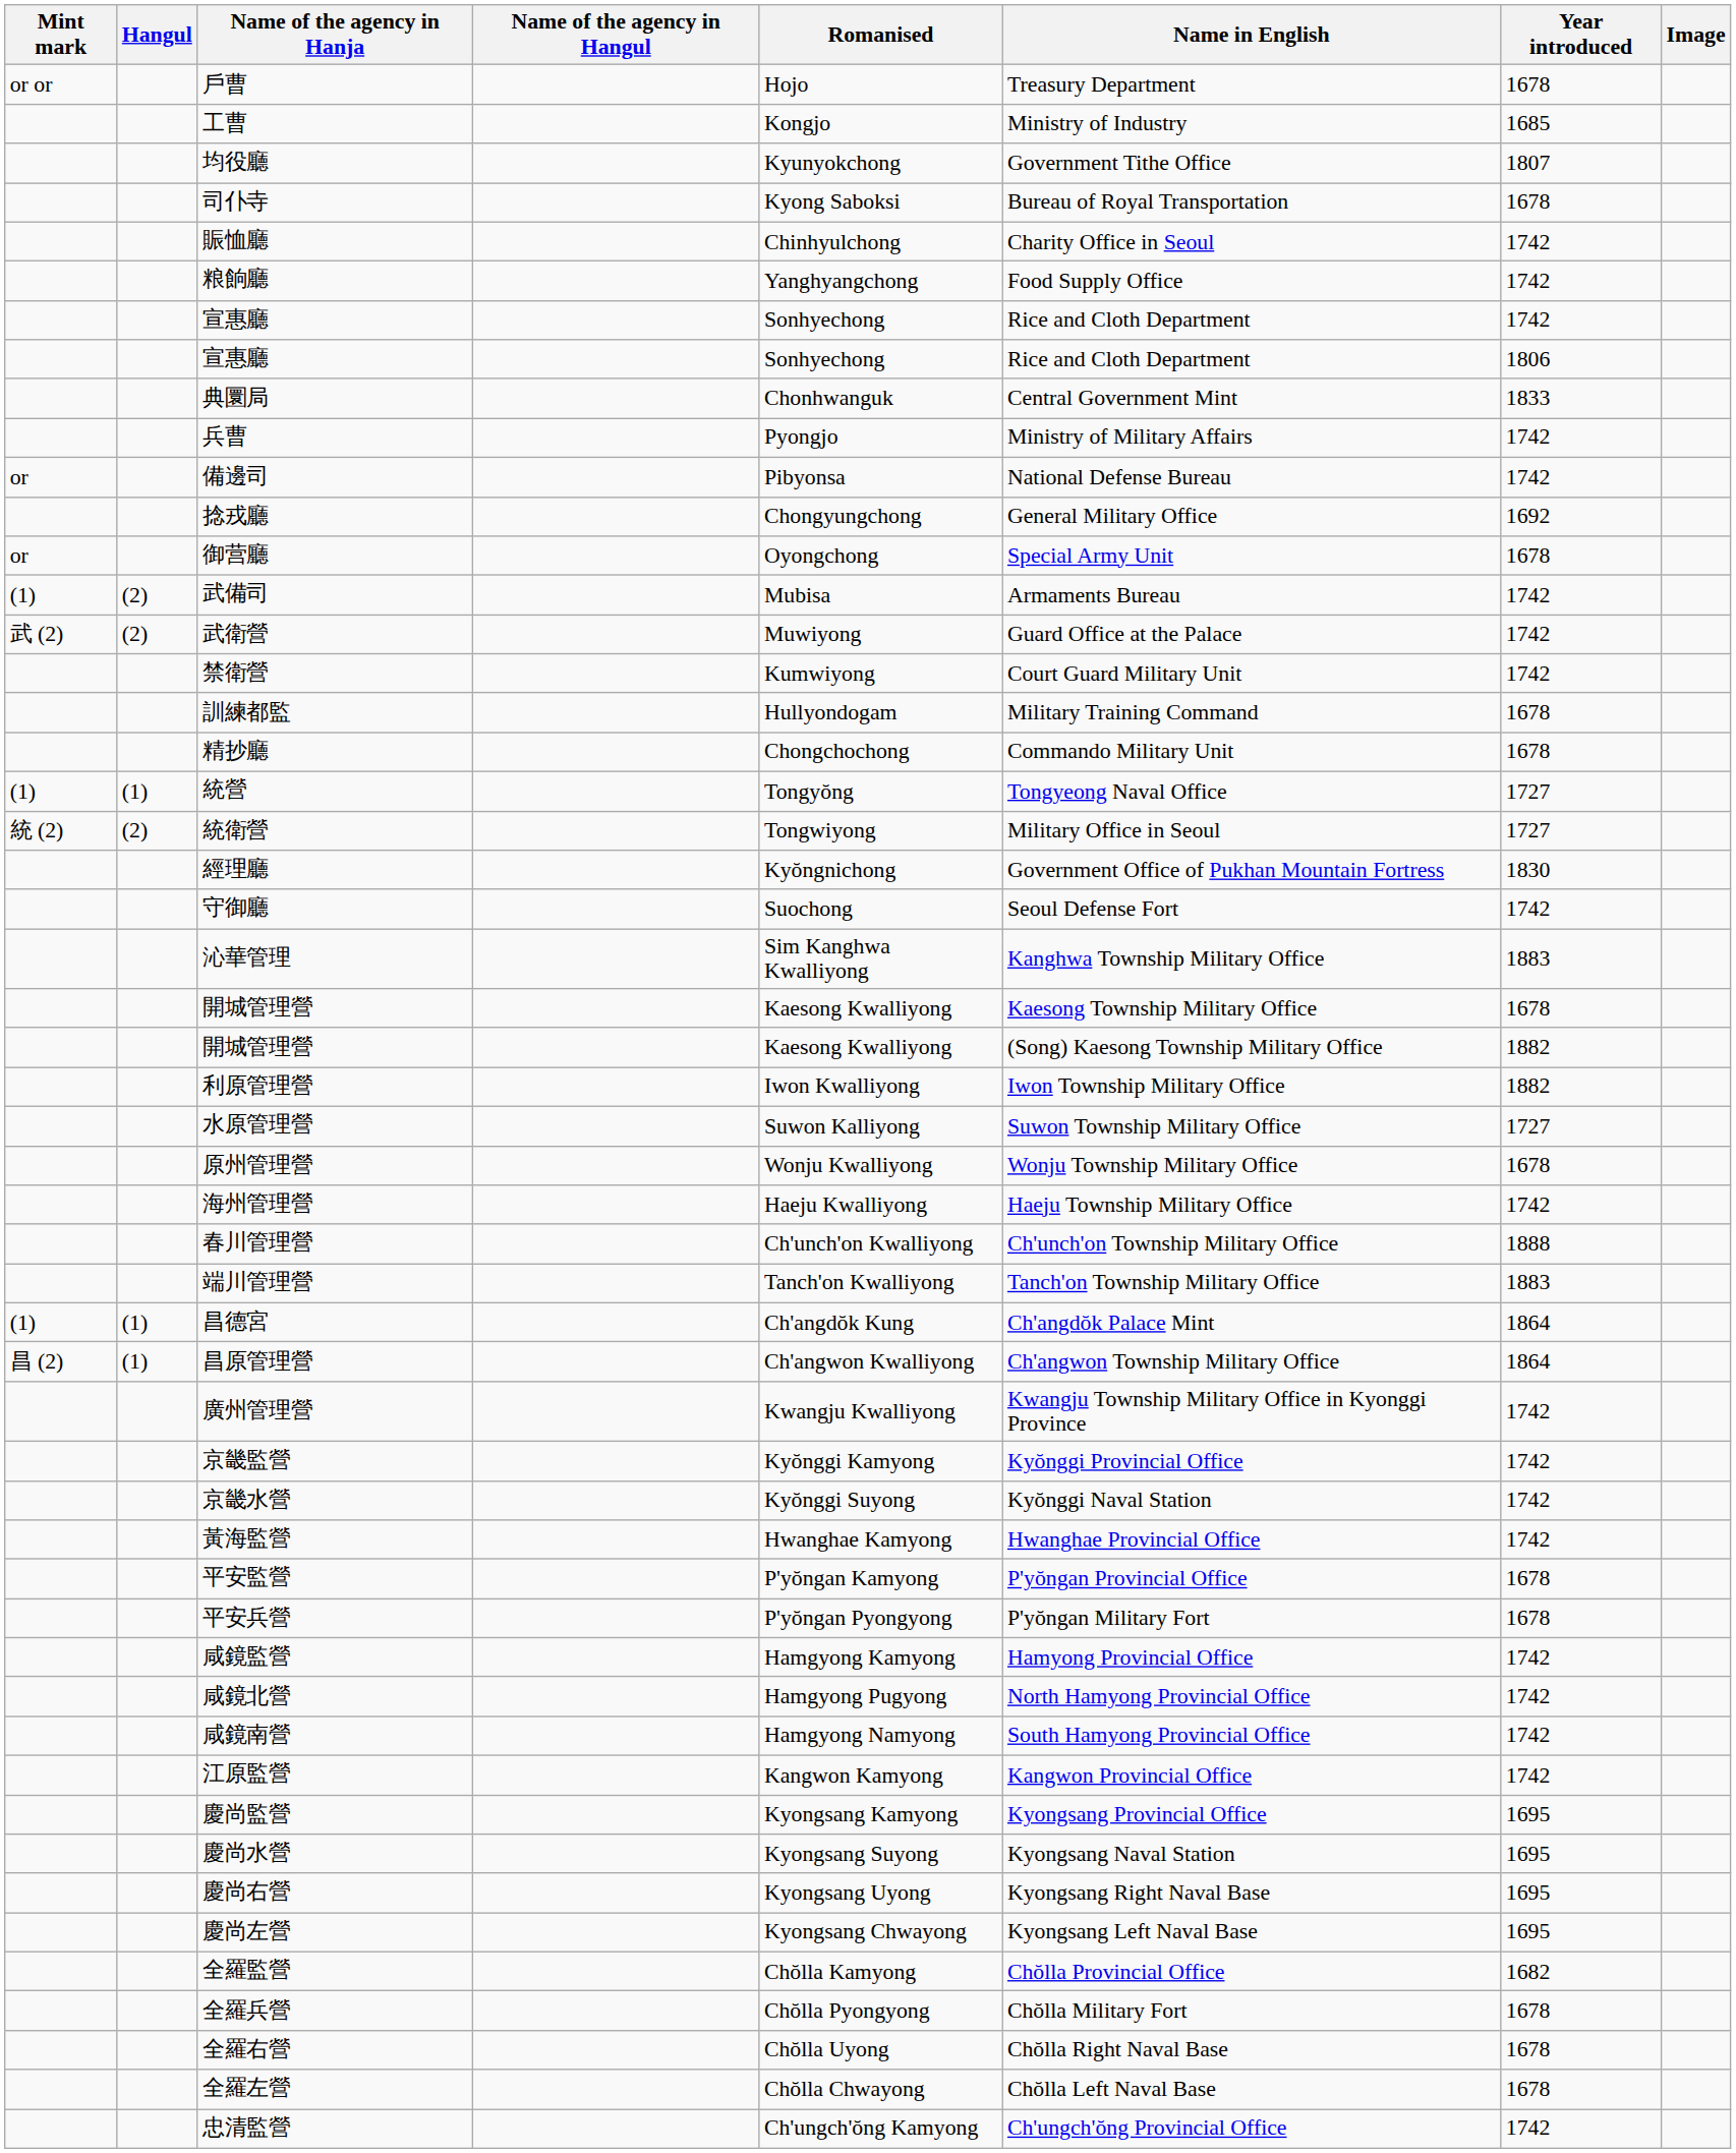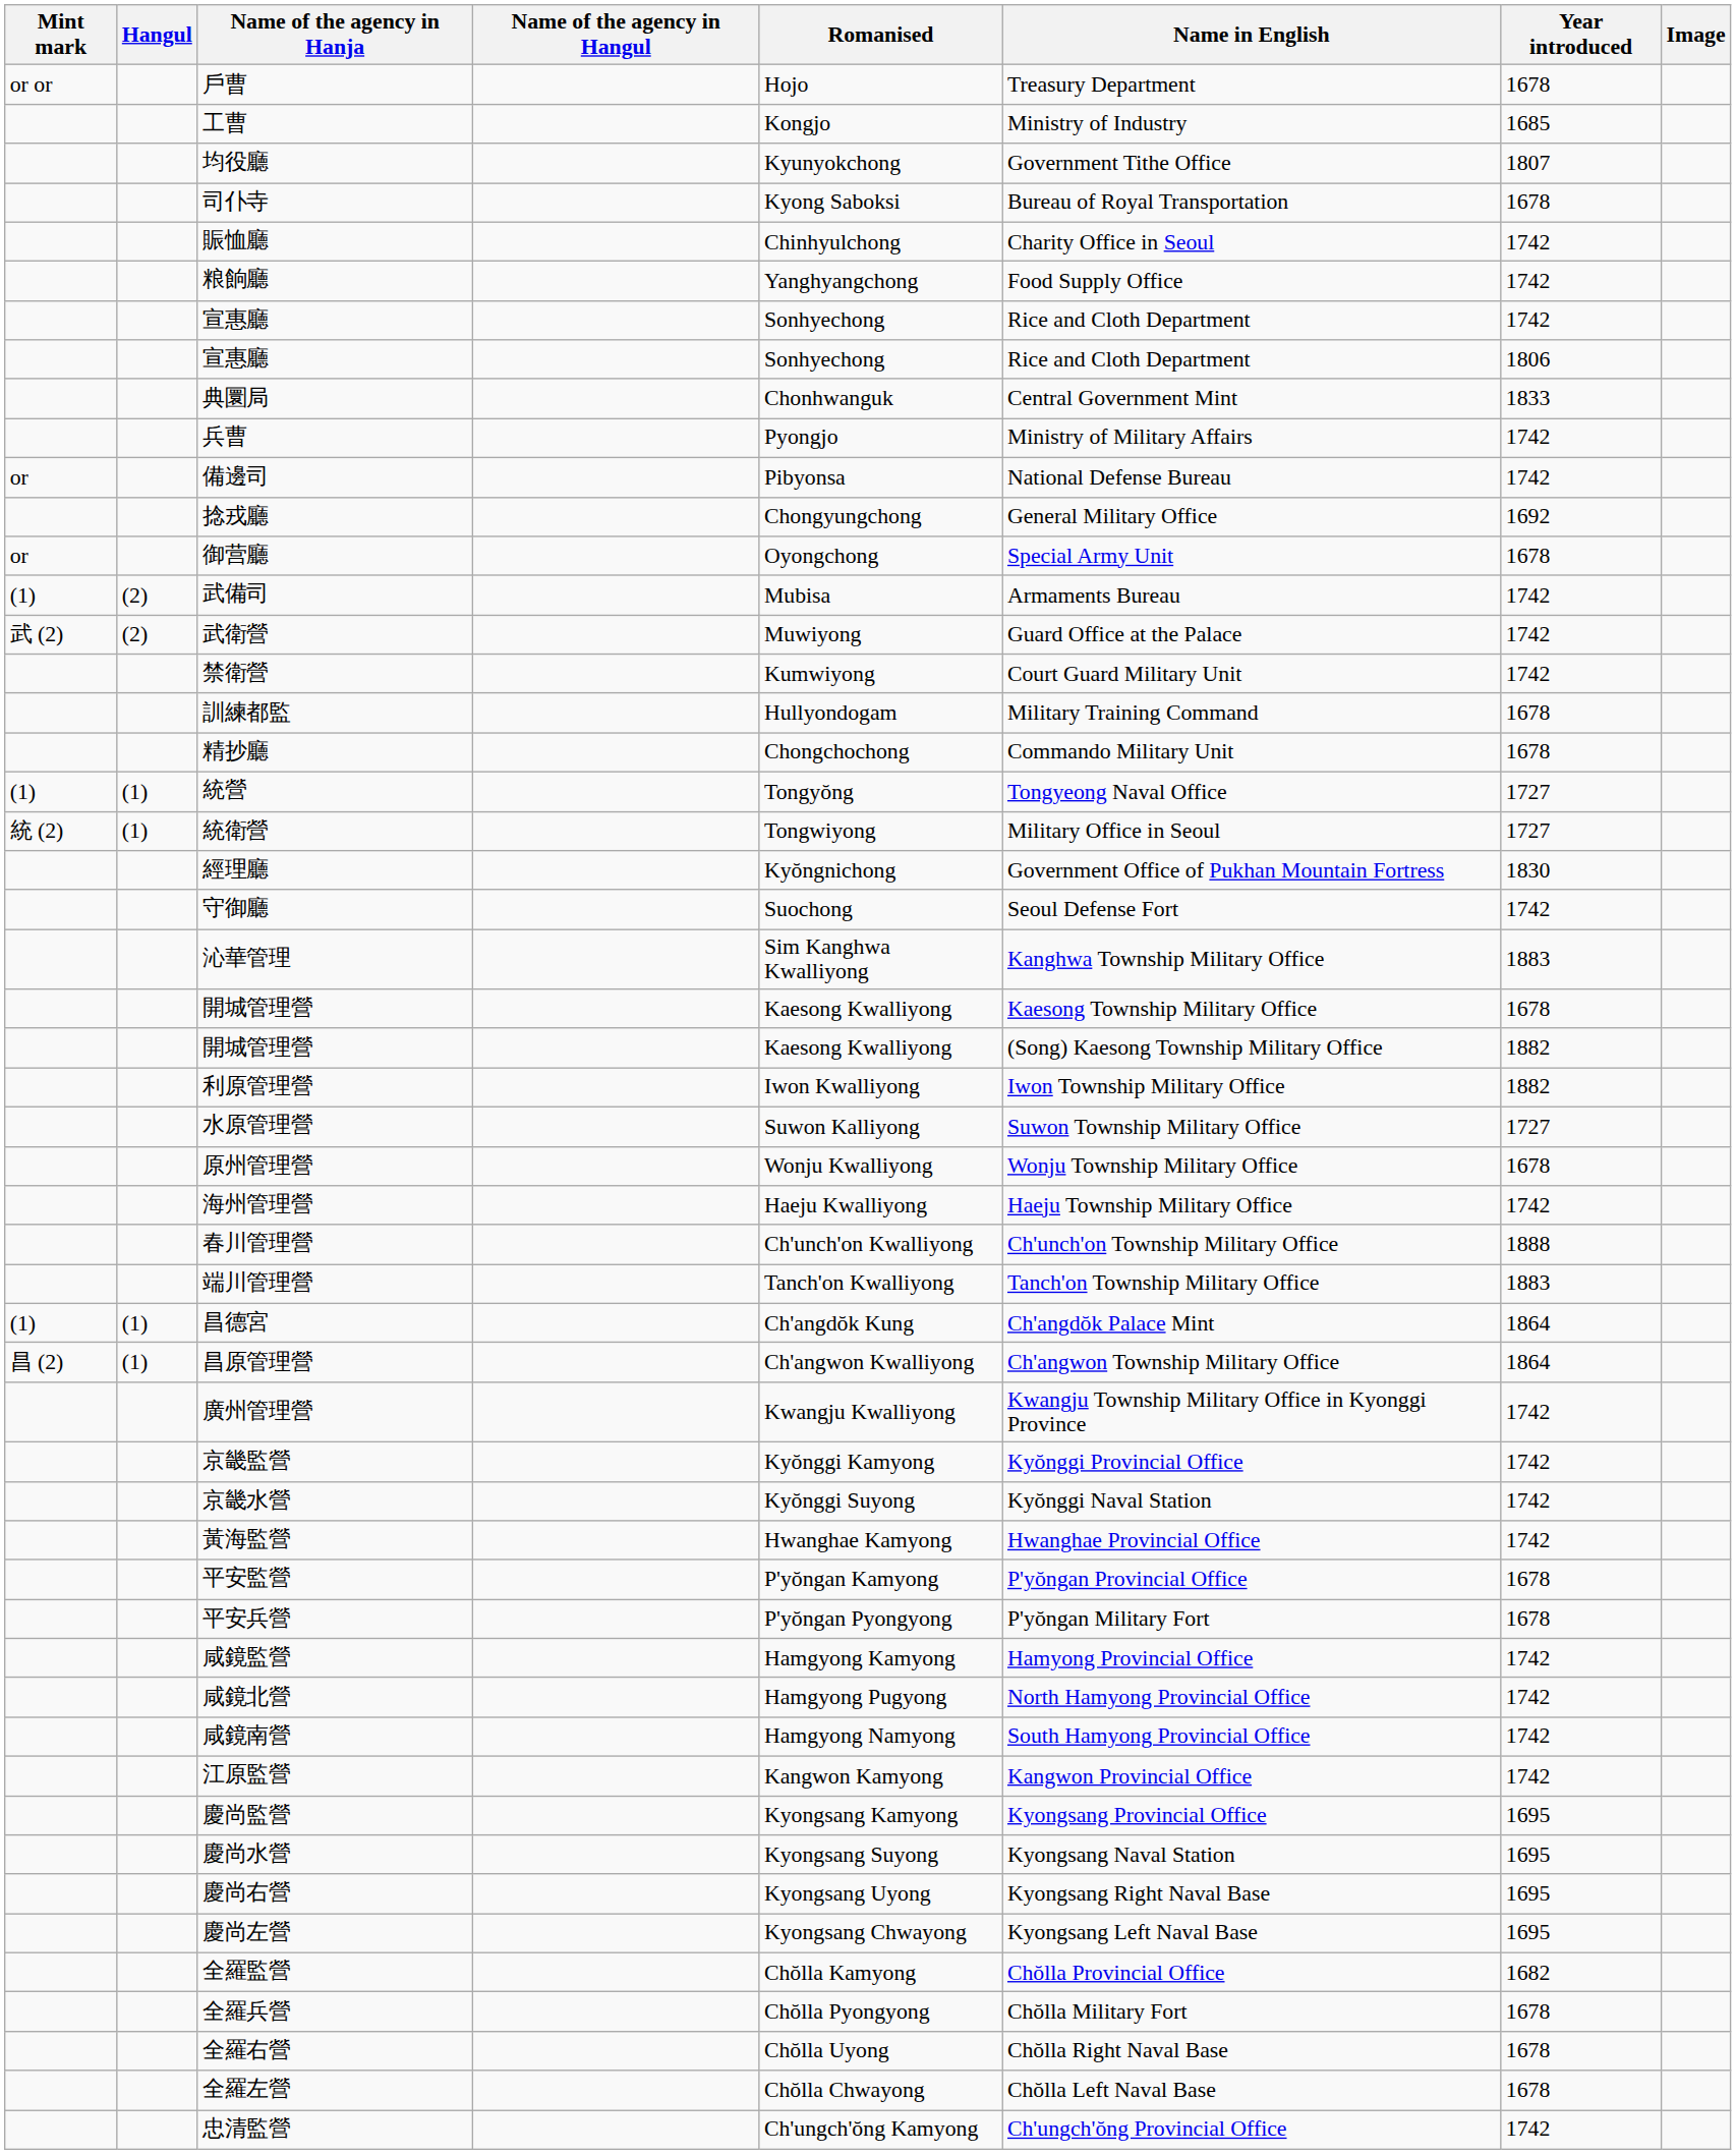統衛營 | Hangul: (2) -> (1)
